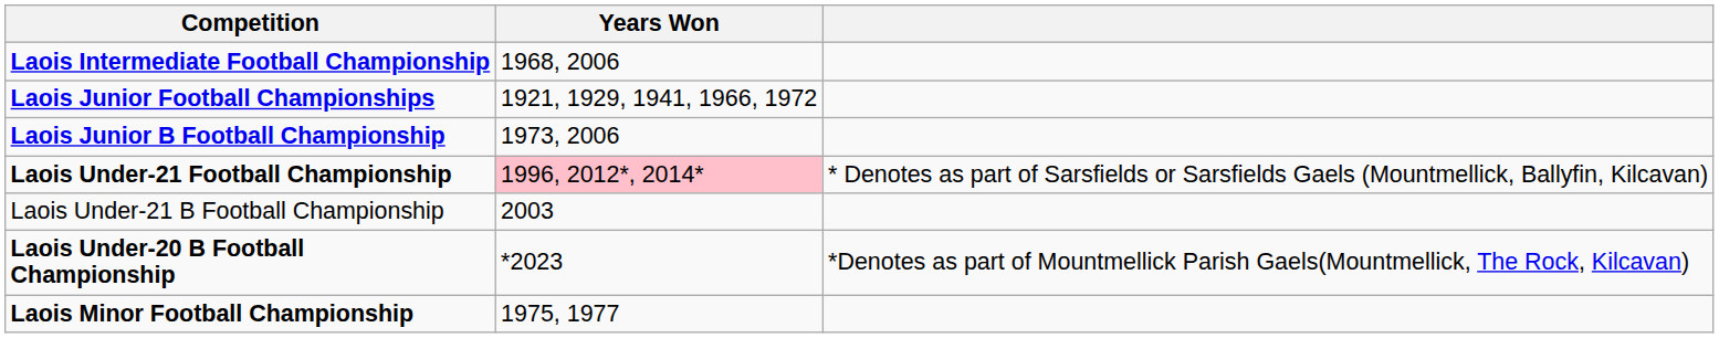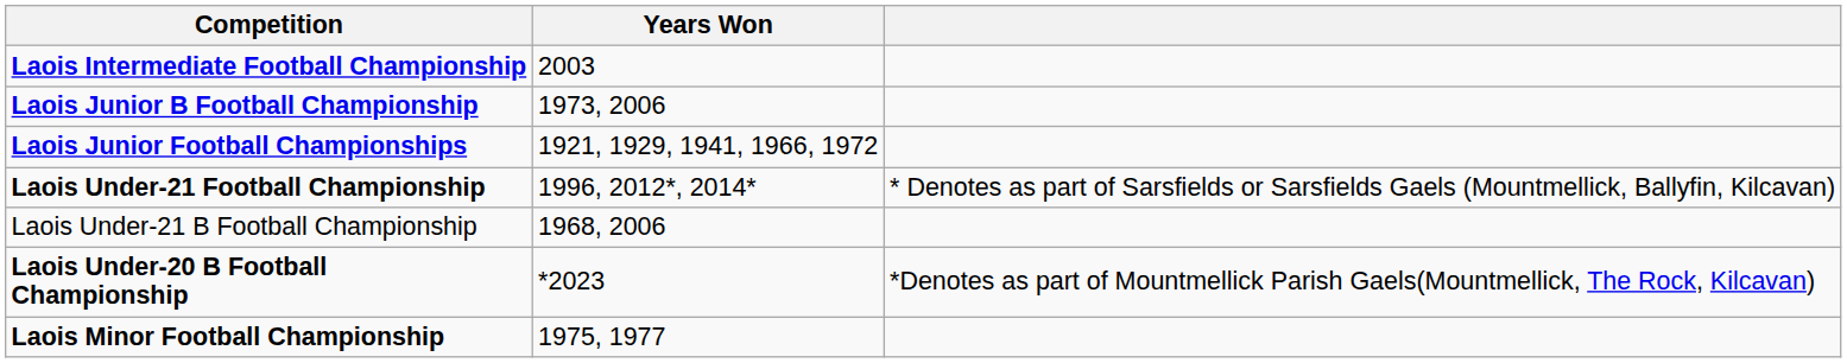Laois Intermediate Football Championship | Years Won: 1968, 2006 -> 2003
rows swapped: Laois Junior Football Championships <-> Laois Junior B Football Championship
Laois Under-21 Football Championship | Years Won: pink background -> no background
Laois Under-21 B Football Championship | Years Won: 2003 -> 1968, 2006
